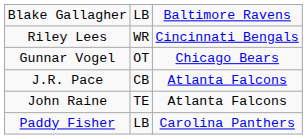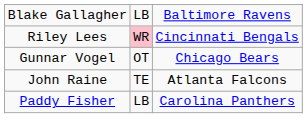Riley Lees | column 2: no background -> pink background
- row: J.R. Pace | CB | Atlanta Falcons
